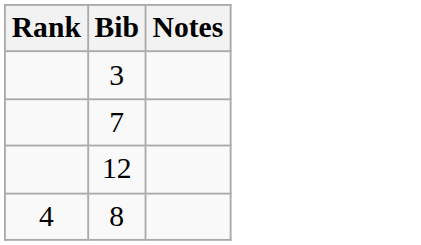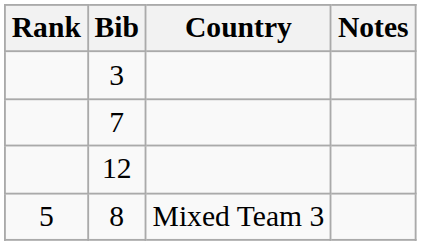+ column: Country | Mixed Team 3
8 | Rank: 4 -> 5
